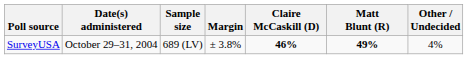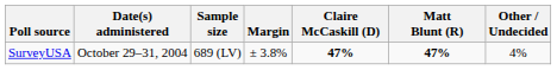SurveyUSA | Claire McCaskill (D): 46% -> 47%
SurveyUSA | Matt Blunt (R): 49% -> 47%
